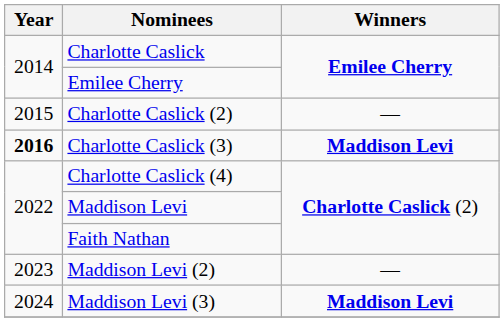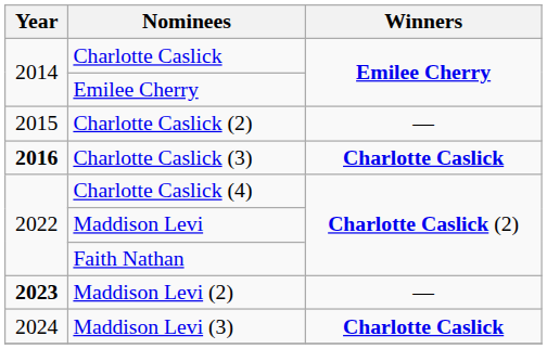Charlotte Caslick (3) | Winners: Maddison Levi -> Charlotte Caslick
Maddison Levi (2) | Year: normal -> bold
Maddison Levi (3) | Winners: Maddison Levi -> Charlotte Caslick
